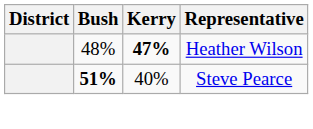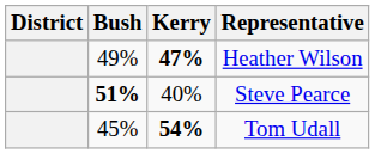Heather Wilson | Bush: 48% -> 49%
+ row: 45% | 54% | Tom Udall
